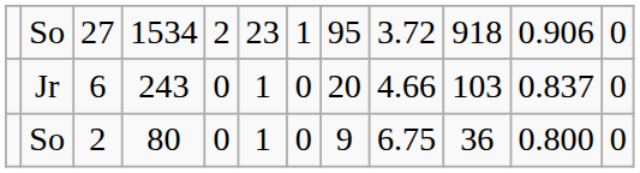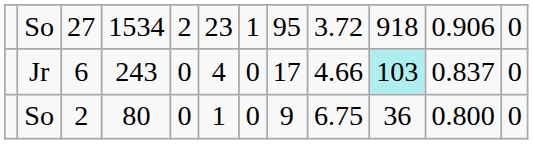Jr | column 6: 1 -> 4
Jr | column 8: 20 -> 17
Jr | column 10: no background -> paleturquoise background
